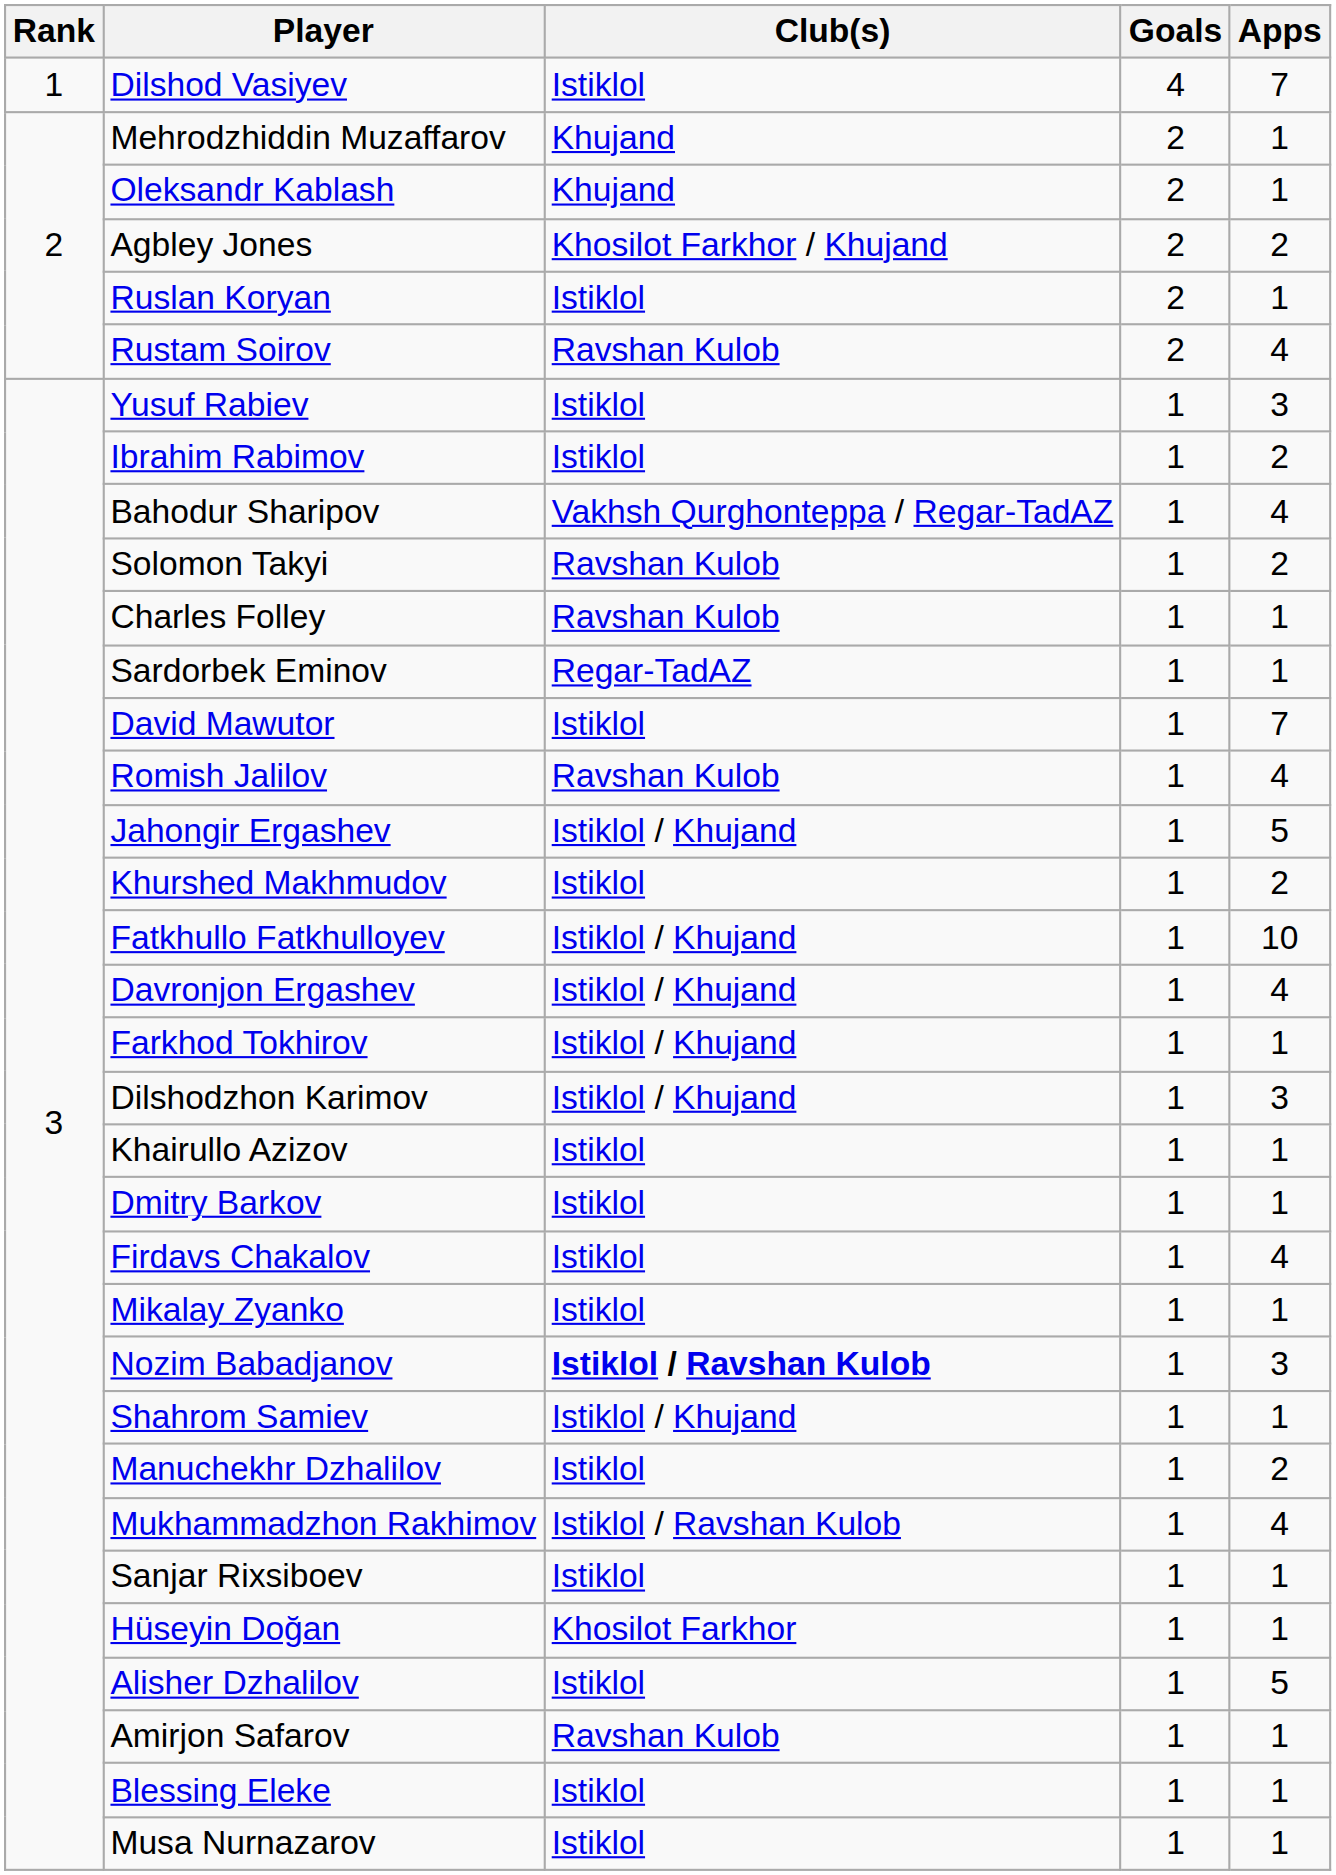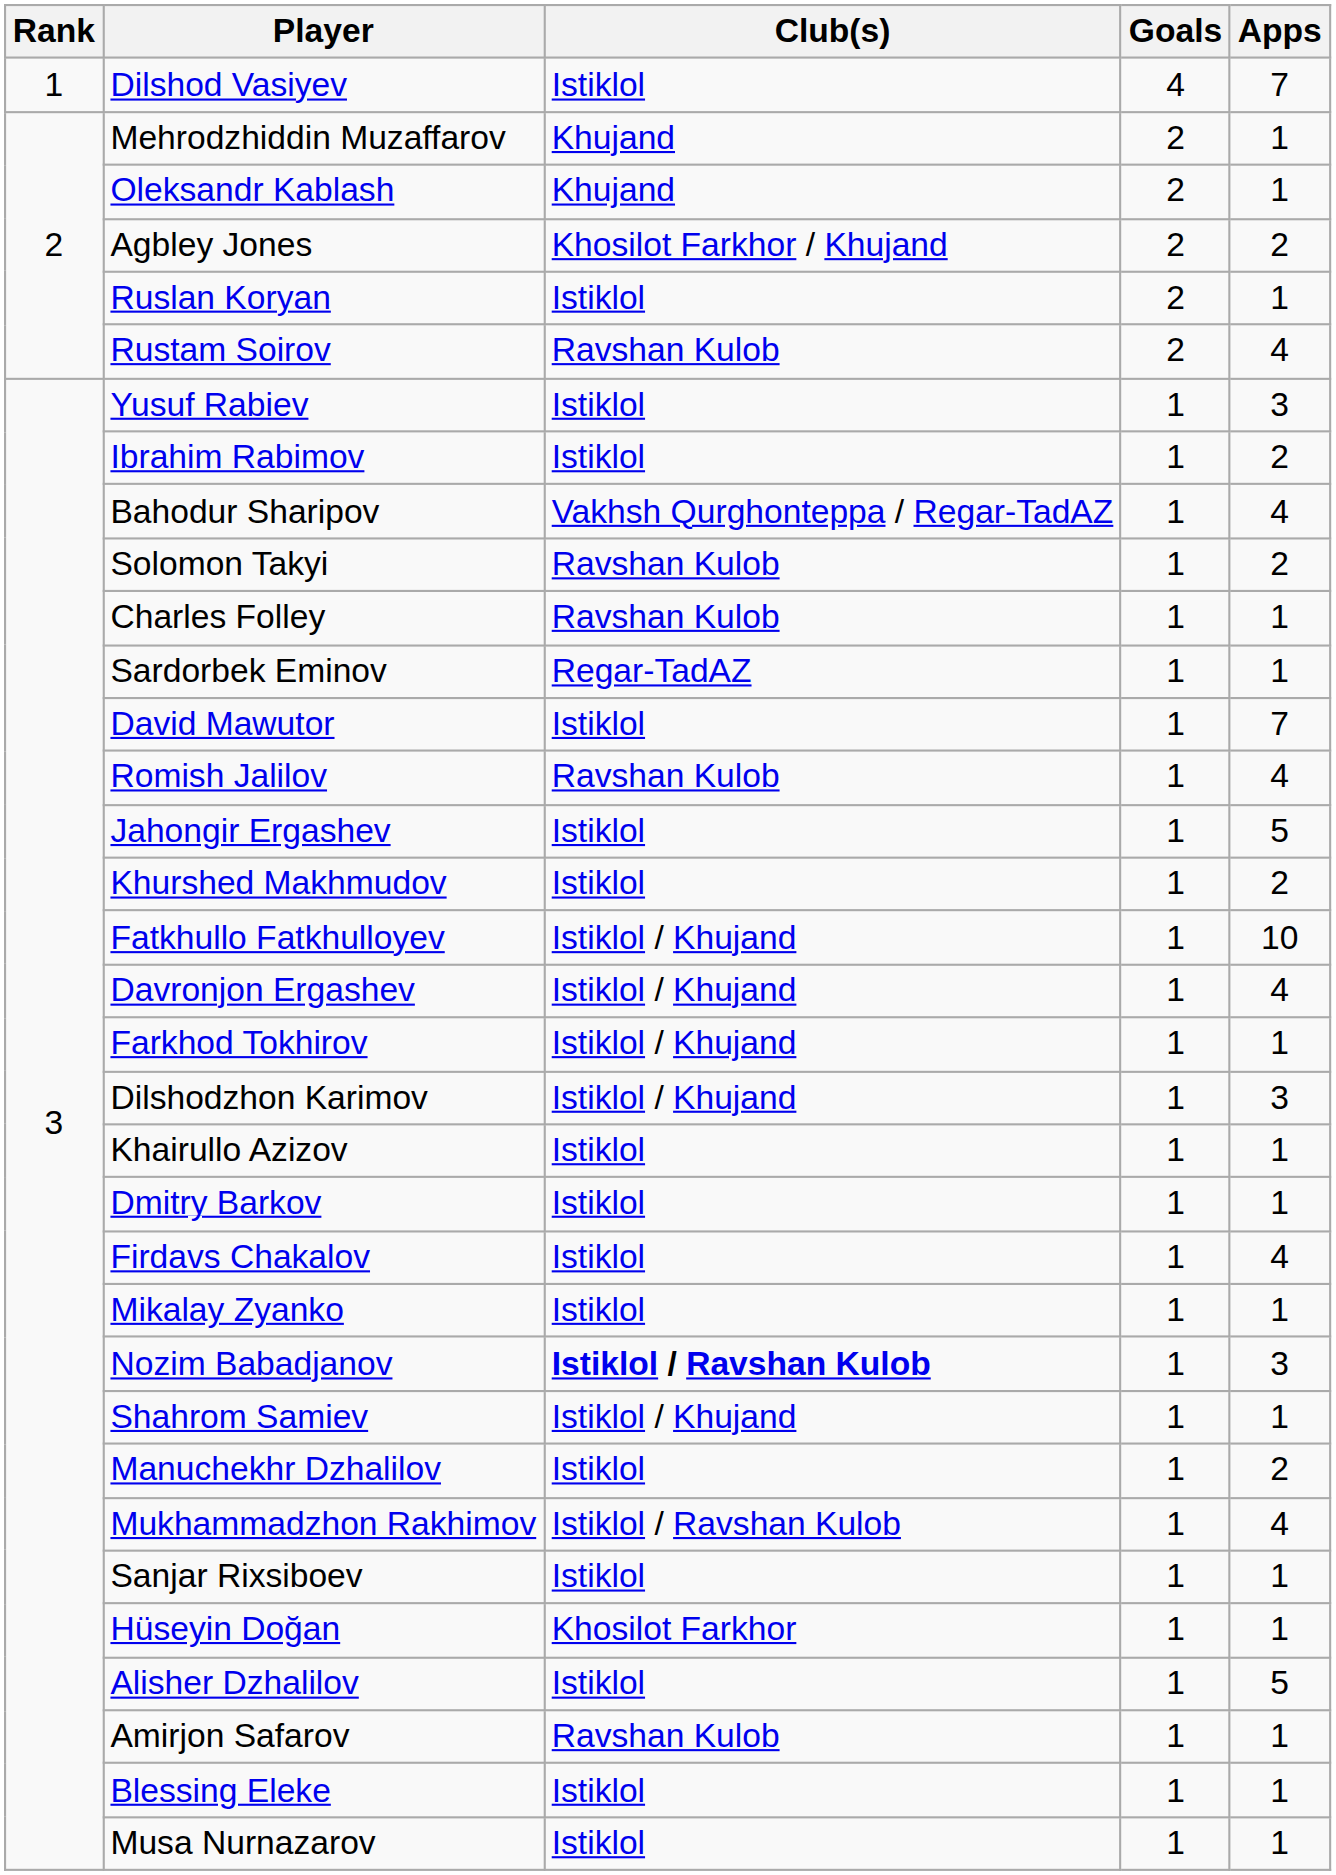Jahongir Ergashev | Club(s): Istiklol / Khujand -> Istiklol
